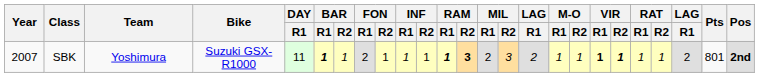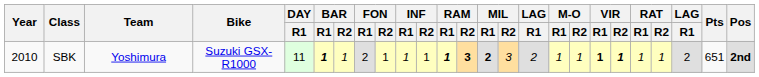SBK | Year: 2007 -> 2010
SBK | MIL / R1: normal -> bold
SBK | Pts: 801 -> 651
